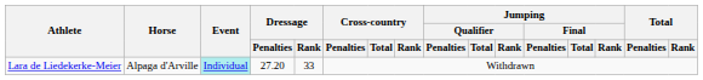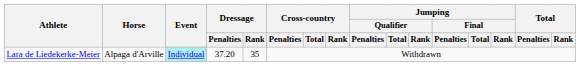Lara de Liedekerke-Meier | Dressage / Penalties: 27.20 -> 37.20
Lara de Liedekerke-Meier | Dressage / Rank: 33 -> 35
